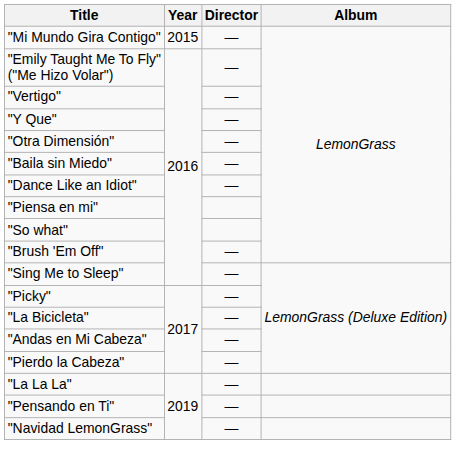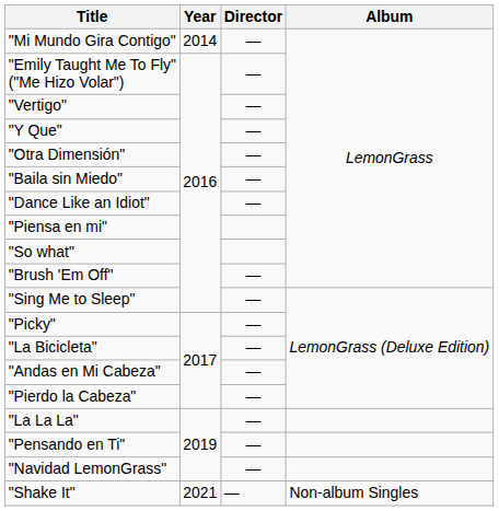"Mi Mundo Gira Contigo" | Year: 2015 -> 2014
+ row: "Shake It" | 2021 | — | Non-album Singles
